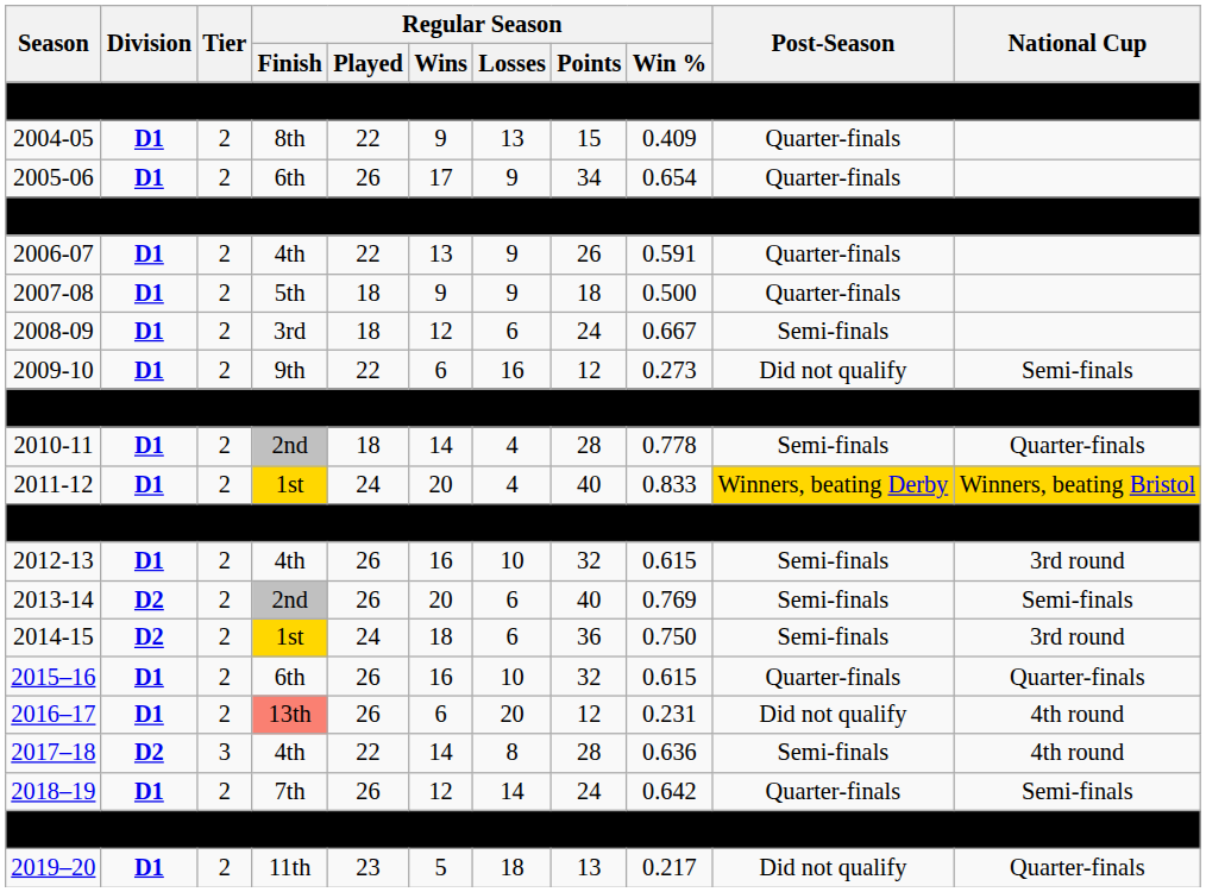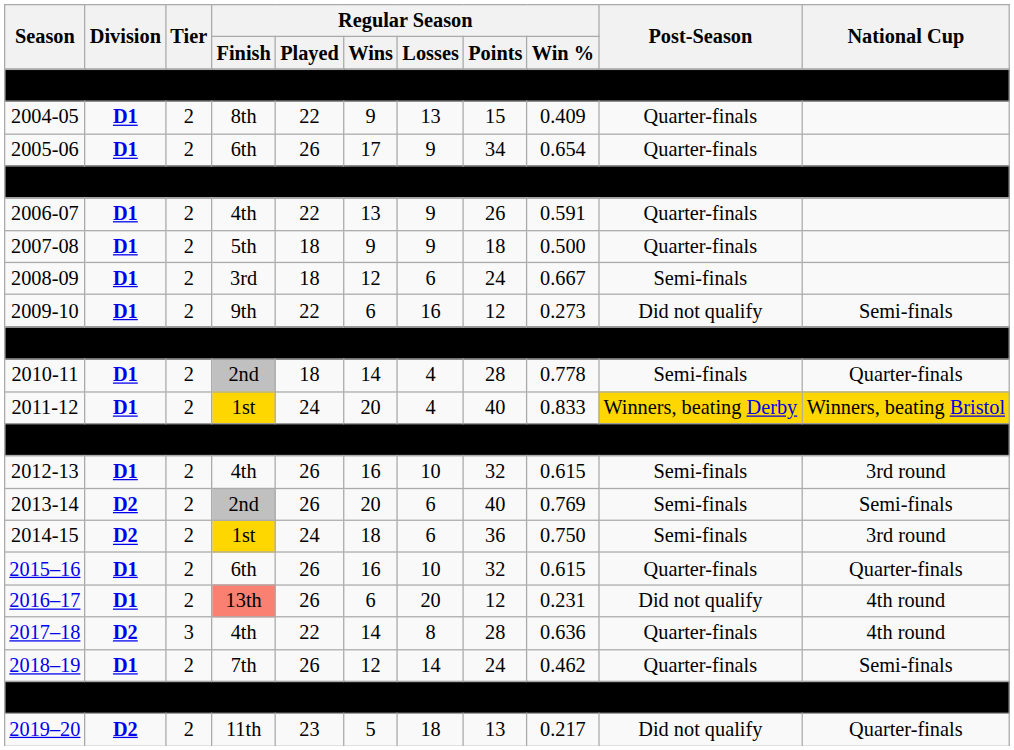2017–18 | Post-Season: Semi-finals -> Quarter-finals
2018–19 | Regular Season / Win %: 0.642 -> 0.462
2019–20 | Division: D1 -> D2
